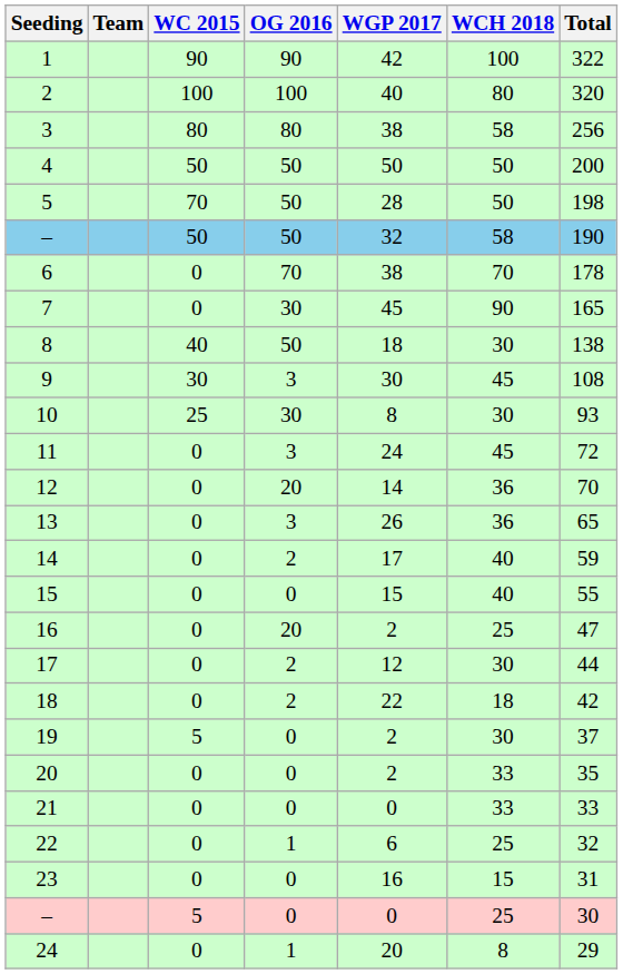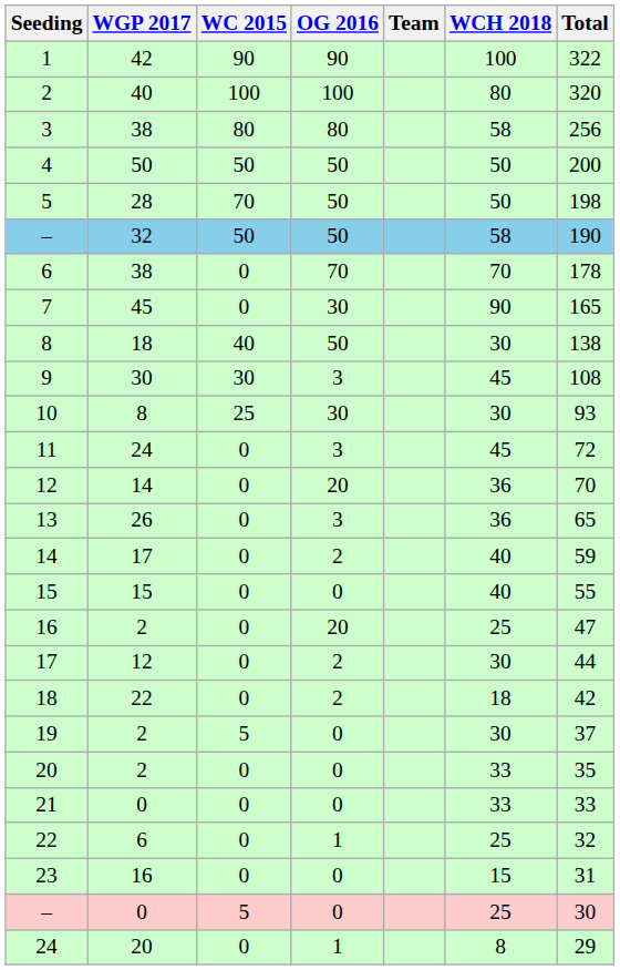columns swapped: Team <-> WGP 2017
